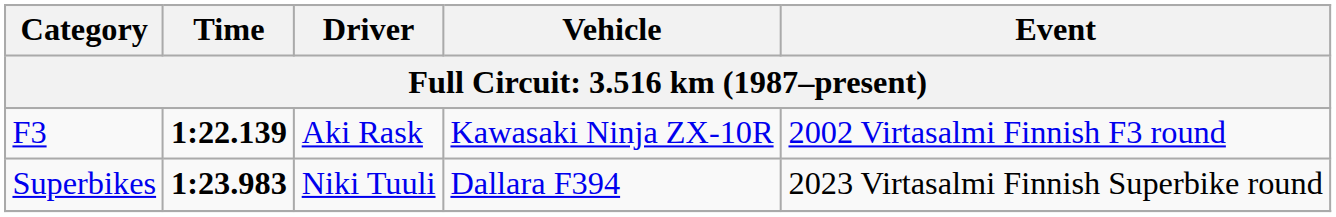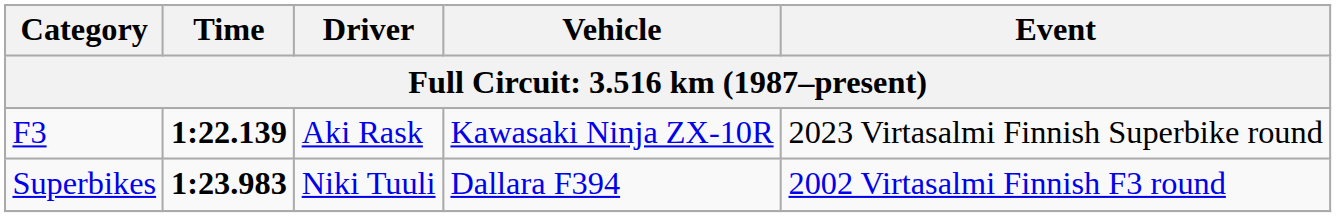F3 | Event: 2002 Virtasalmi Finnish F3 round -> 2023 Virtasalmi Finnish Superbike round
Superbikes | Event: 2023 Virtasalmi Finnish Superbike round -> 2002 Virtasalmi Finnish F3 round
